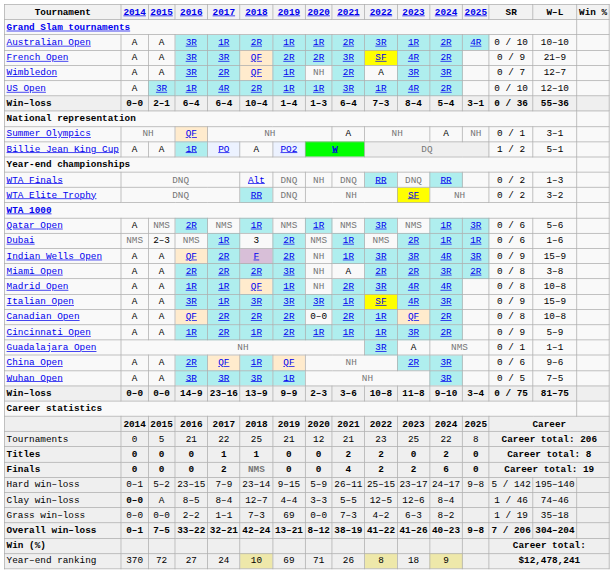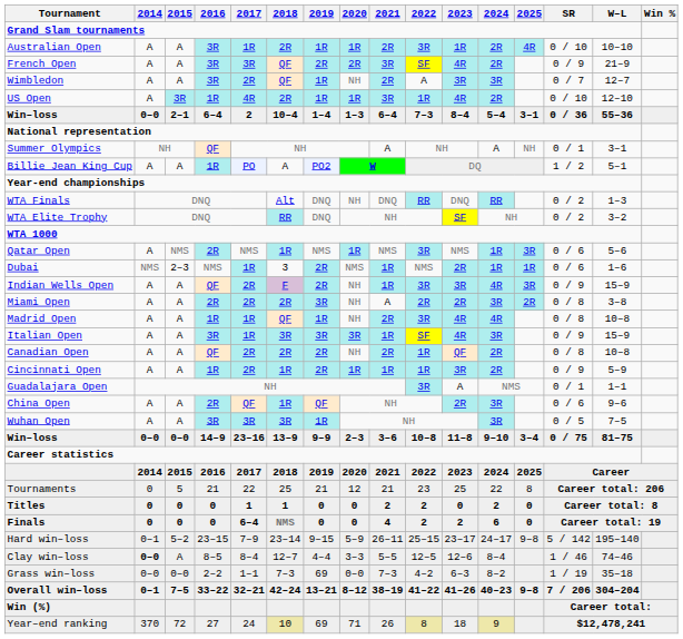Win–loss / 6–4 | 2017: 6–4 -> 2
Canadian Open | 2020: 0–0 -> NH
Finals | 2017: 2 -> 6–4
